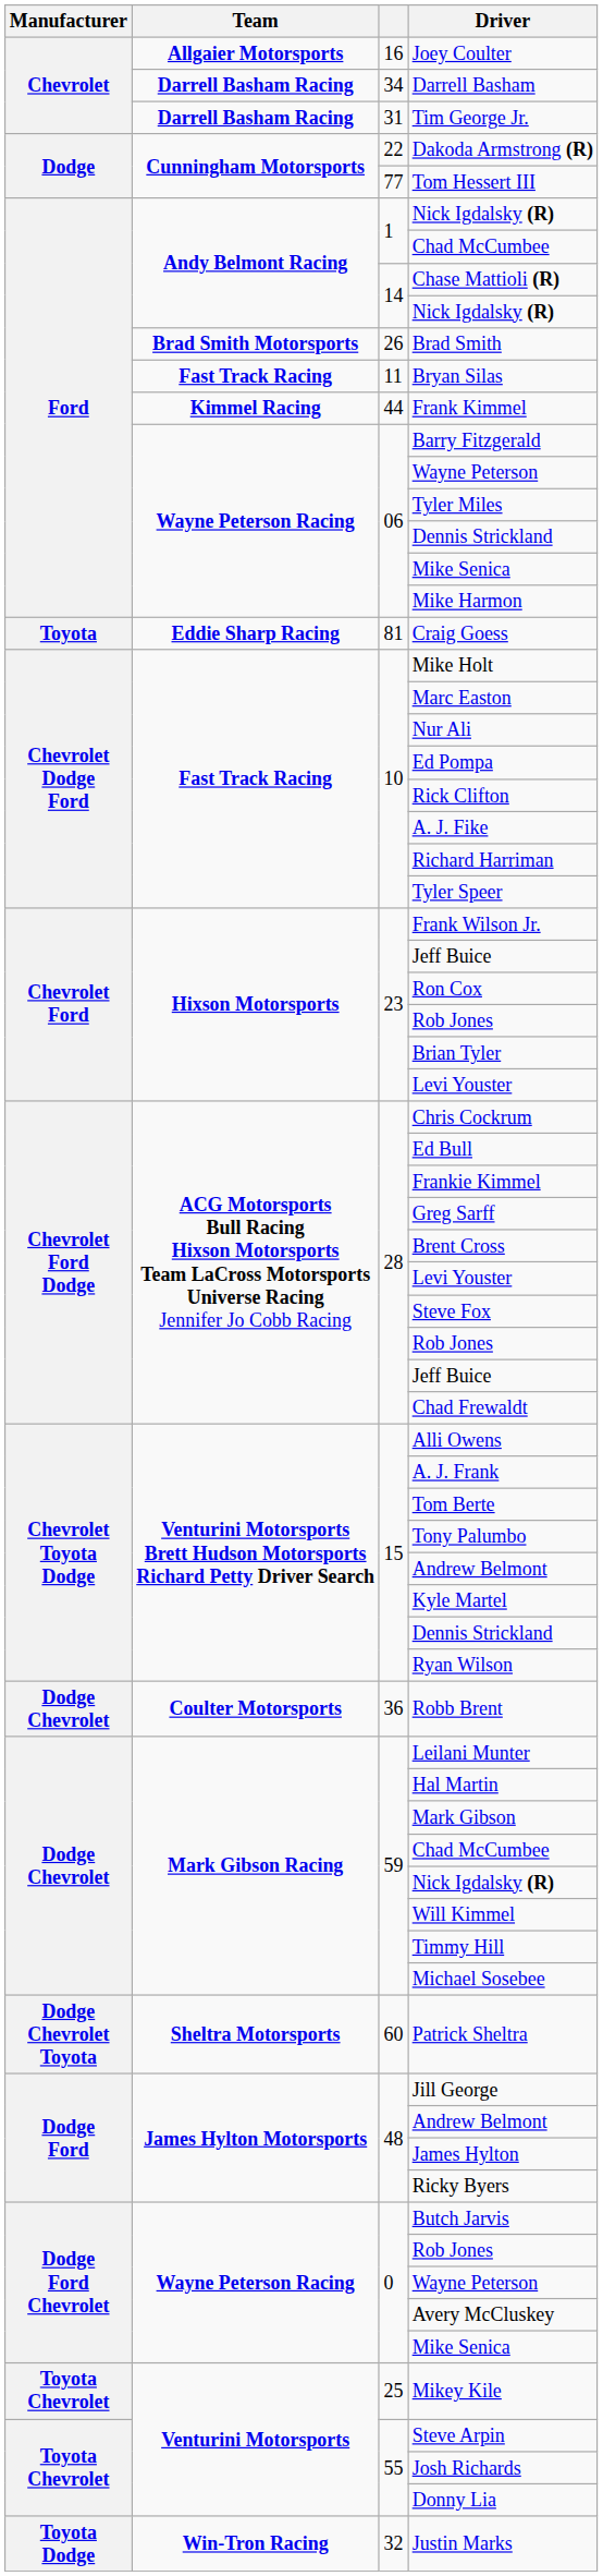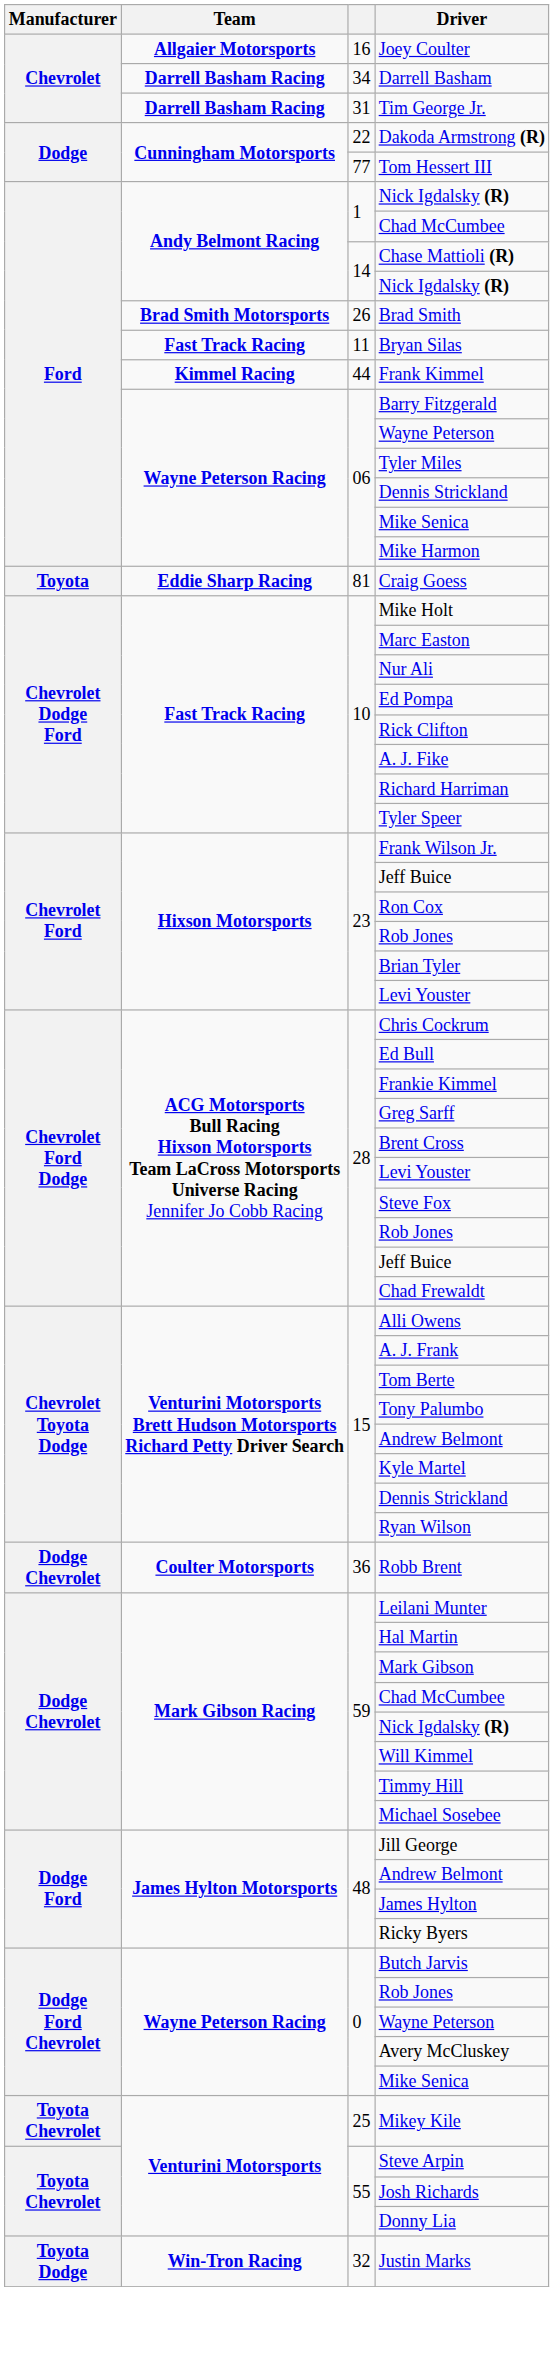- row: Dodge Chevrolet Toyota | Sheltra Motorsports | 60 | Patrick Sheltra
